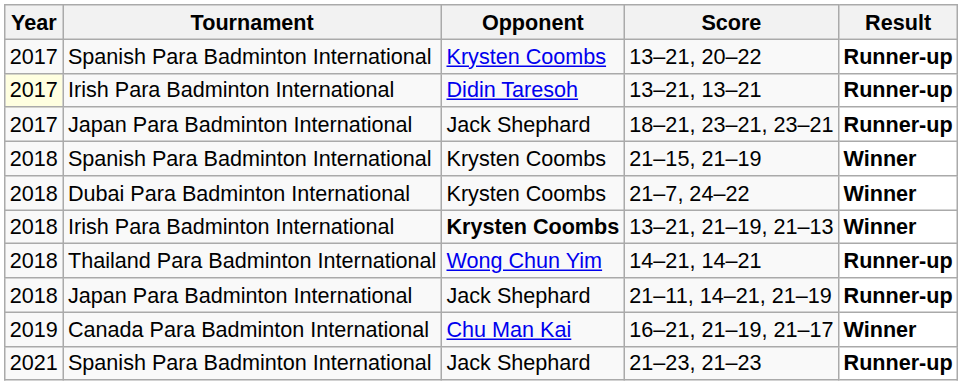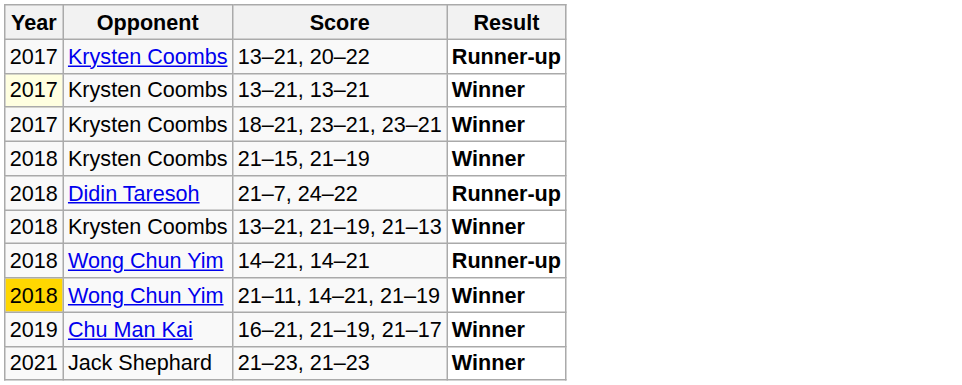- column: Tournament | Spanish Para Badminton International | Irish Para Badminton International | Japan Para Badminton International | Spanish Para Badminton International | Dubai Para Badminton International | Irish Para Badminton International | Thailand Para Badminton International | Japan Para Badminton International | Canada Para Badminton International | Spanish Para Badminton International
13–21, 13–21 | Opponent: Didin Taresoh -> Krysten Coombs
13–21, 13–21 | Result: Runner-up -> Winner
18–21, 23–21, 23–21 | Opponent: Jack Shephard -> Krysten Coombs
18–21, 23–21, 23–21 | Result: Runner-up -> Winner
21–7, 24–22 | Opponent: Krysten Coombs -> Didin Taresoh
21–7, 24–22 | Result: Winner -> Runner-up
13–21, 21–19, 21–13 | Opponent: bold -> normal
21–11, 14–21, 21–19 | Year: no background -> gold background
21–11, 14–21, 21–19 | Opponent: Jack Shephard -> Wong Chun Yim
21–11, 14–21, 21–19 | Result: Runner-up -> Winner
21–23, 21–23 | Result: Runner-up -> Winner
